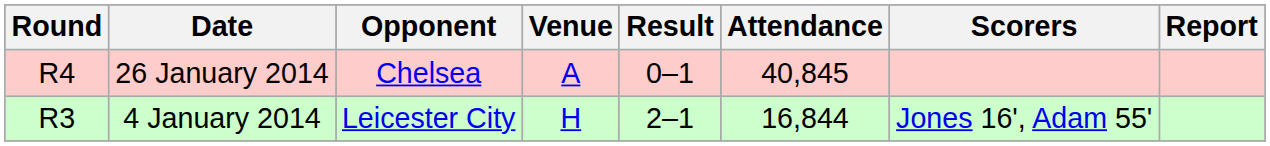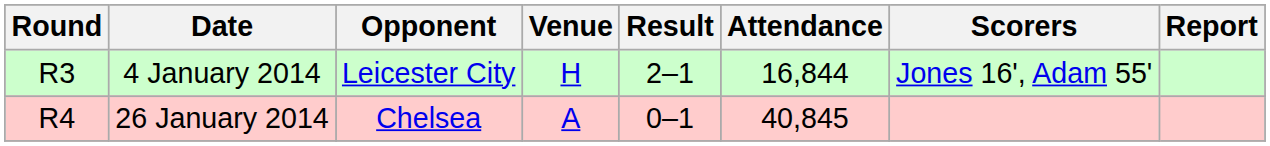rows swapped: 4 January 2014 <-> 26 January 2014
